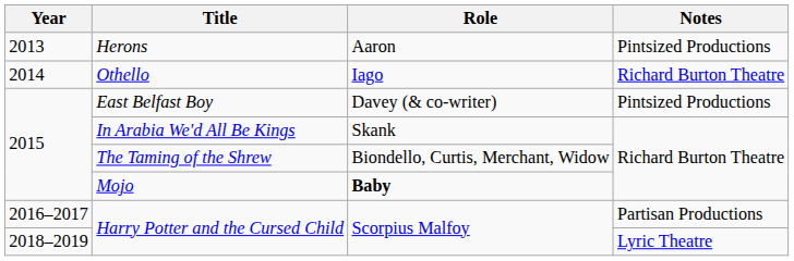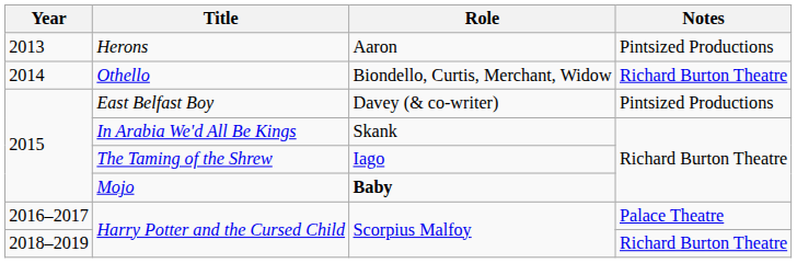Othello | Role: Iago -> Biondello, Curtis, Merchant, Widow
The Taming of the Shrew | Role: Biondello, Curtis, Merchant, Widow -> Iago
2016–2017 / Harry Potter and the Cursed Child | Notes: Partisan Productions -> Palace Theatre
2018–2019 / Harry Potter and the Cursed Child | Notes: Lyric Theatre -> Richard Burton Theatre
